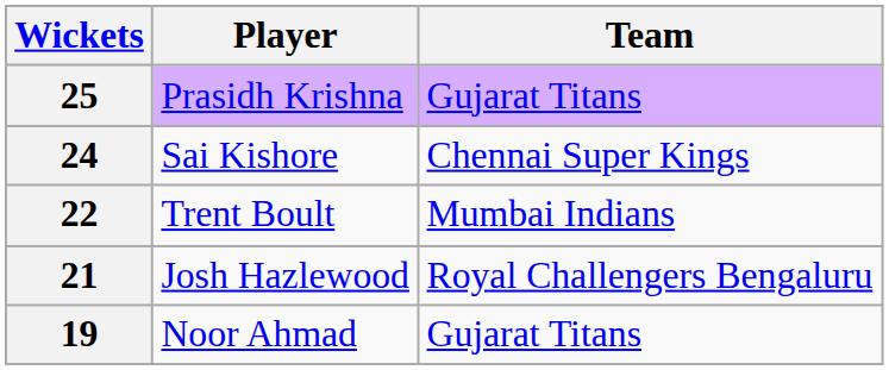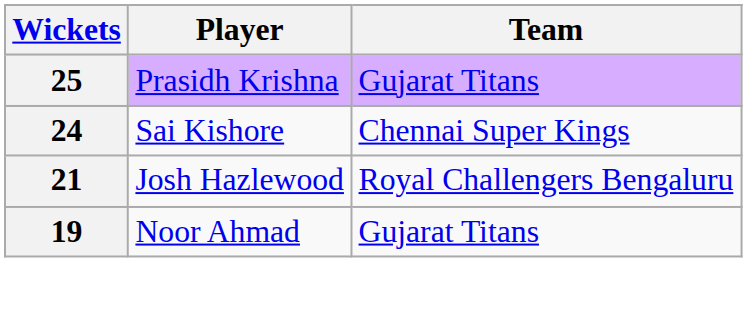- row: 22 | Trent Boult | Mumbai Indians
